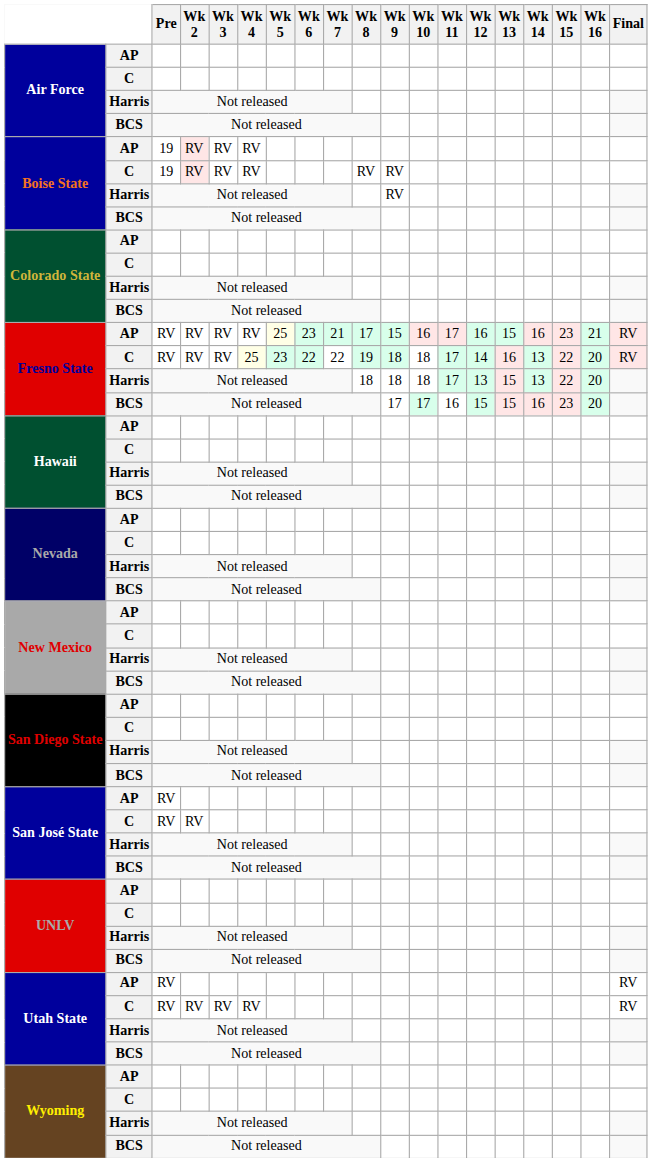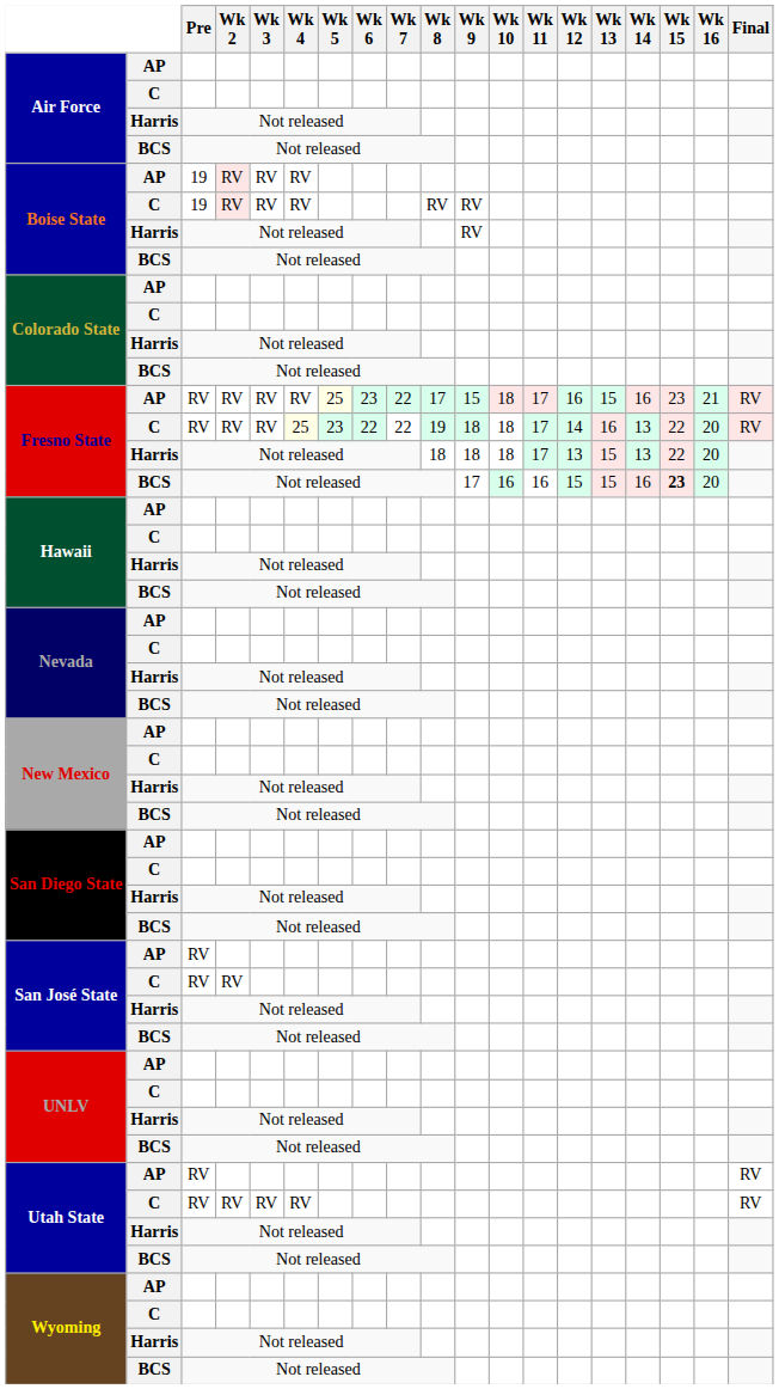Fresno State / AP | Wk 7: 21 -> 22
Fresno State / AP | Wk 10: 16 -> 18
Fresno State / BCS | Wk 10: 17 -> 16
Fresno State / BCS | Wk 15: normal -> bold
